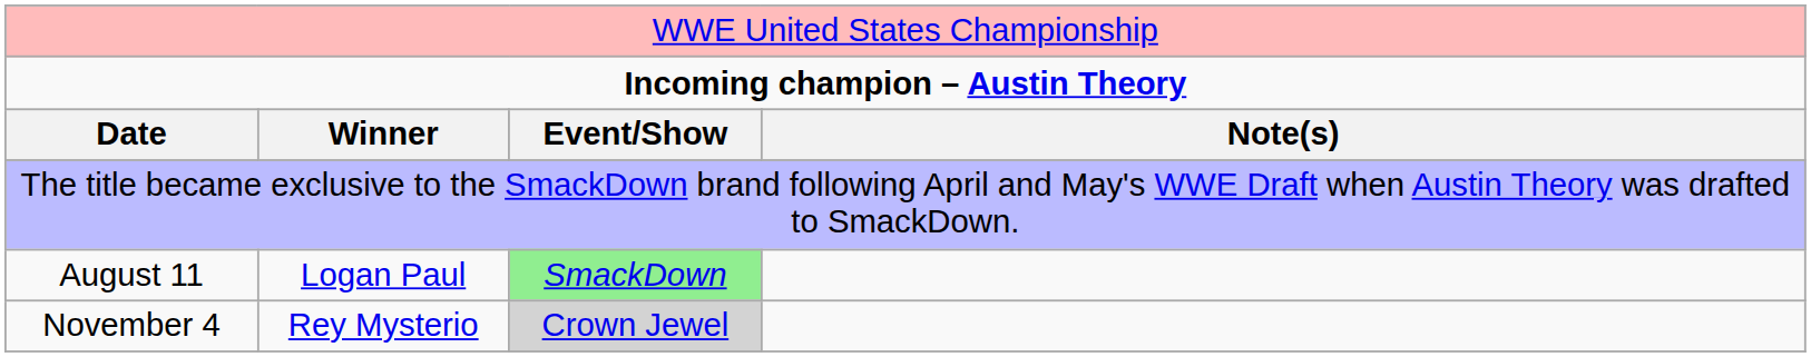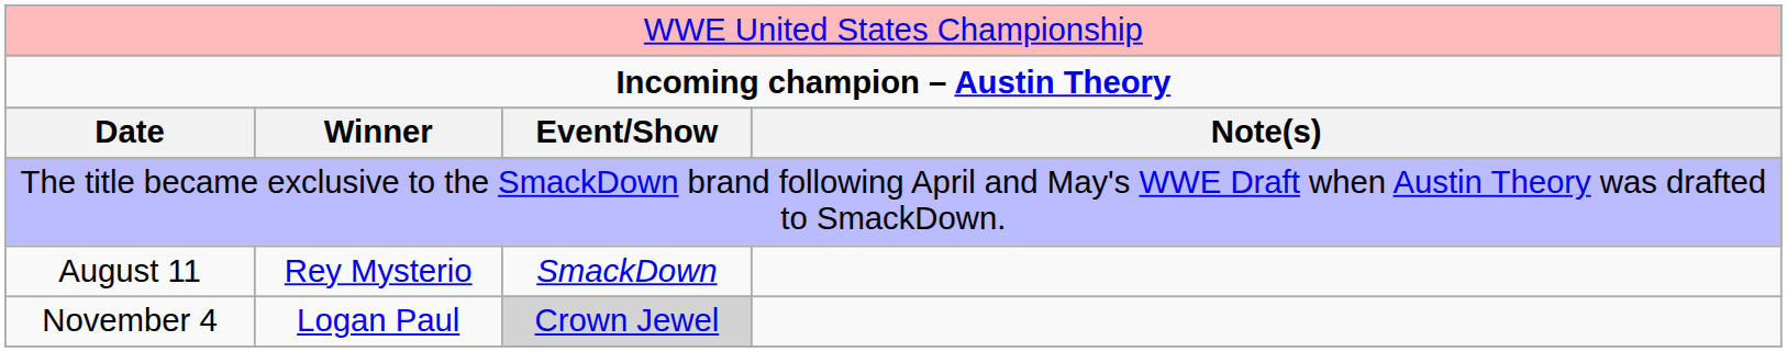August 11 | column 2: Logan Paul -> Rey Mysterio
August 11 | column 3: lightgreen background -> no background
November 4 | column 2: Rey Mysterio -> Logan Paul
